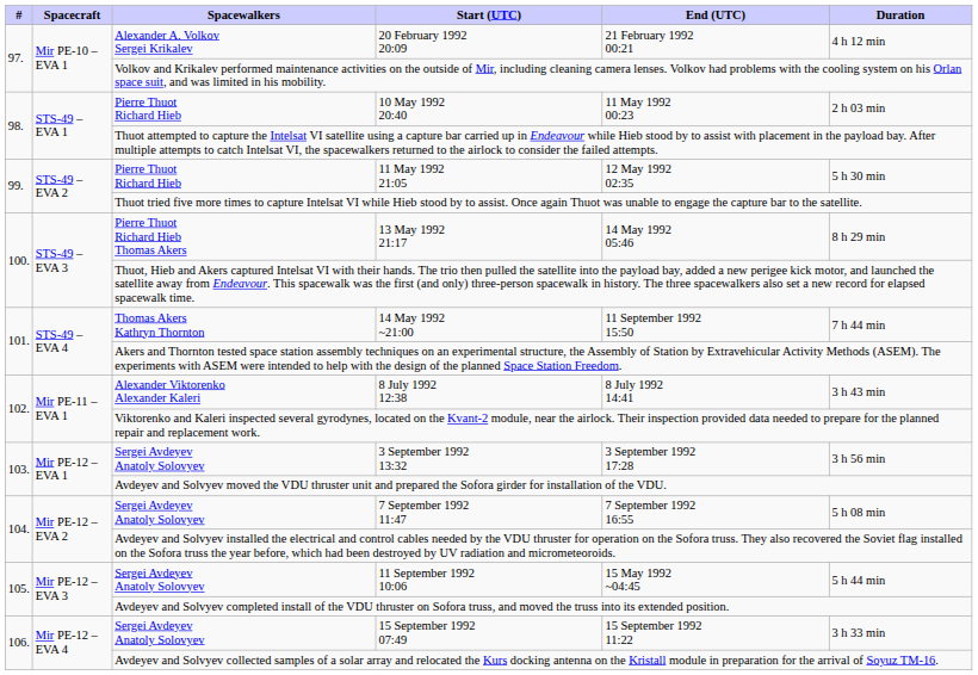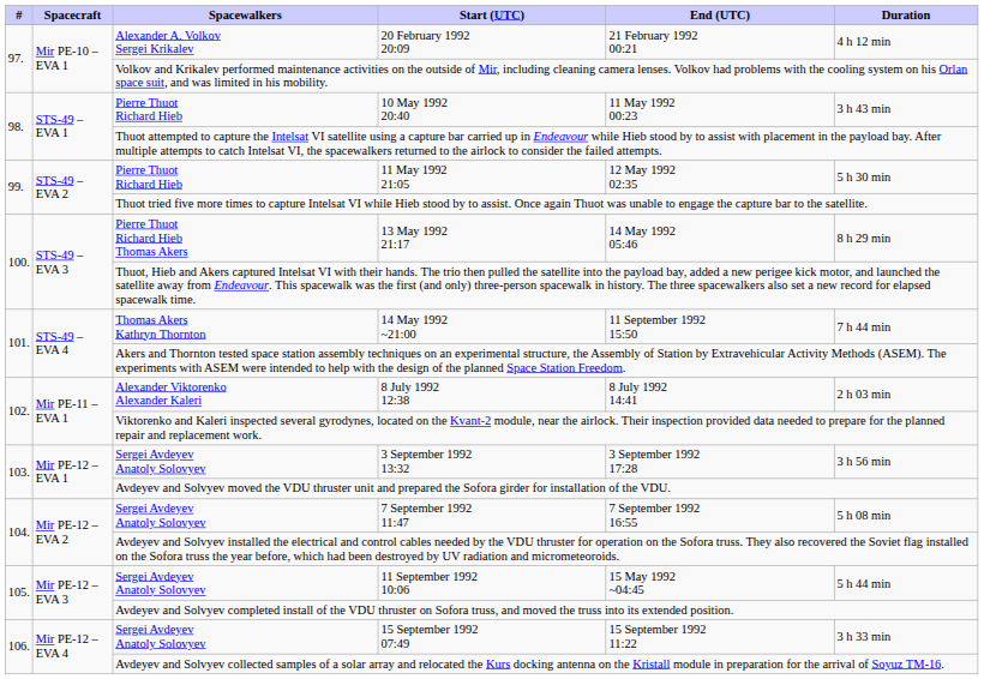10 May 1992 20:40 | Duration: 2 h 03 min -> 3 h 43 min
8 July 1992 12:38 | Duration: 3 h 43 min -> 2 h 03 min
